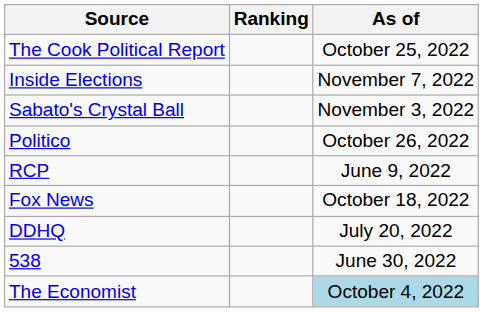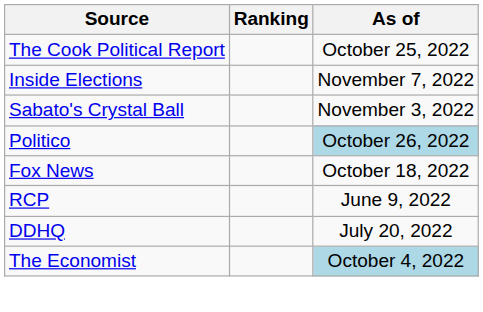Politico | As of: no background -> lightblue background
rows swapped: RCP <-> Fox News
- row: 538 | June 30, 2022
